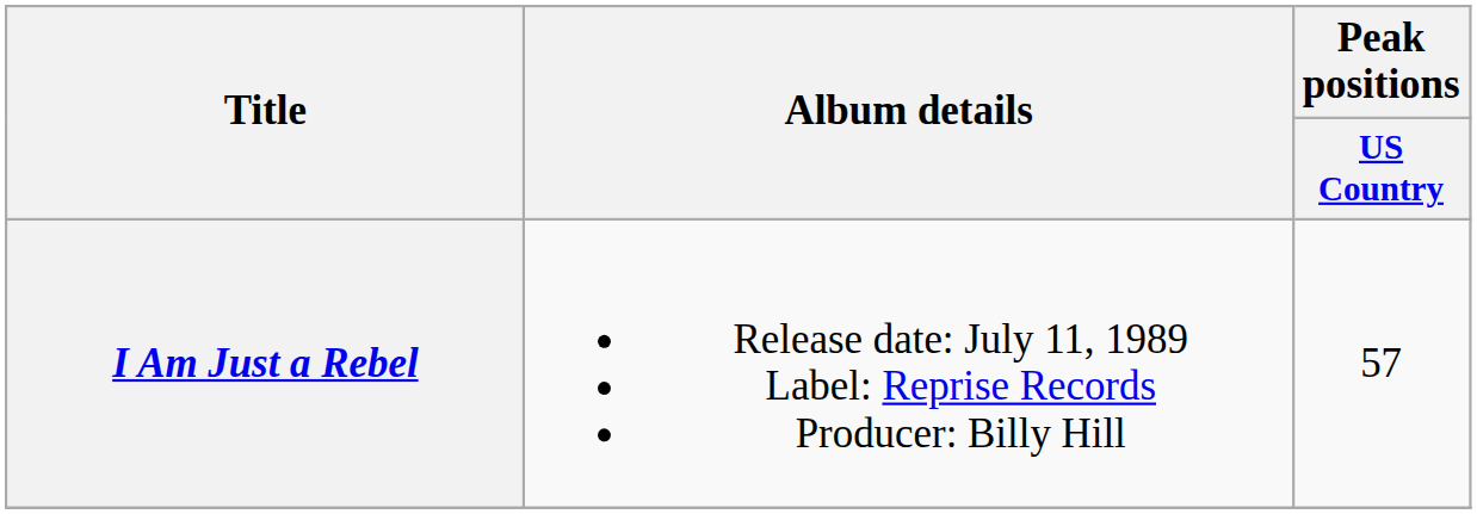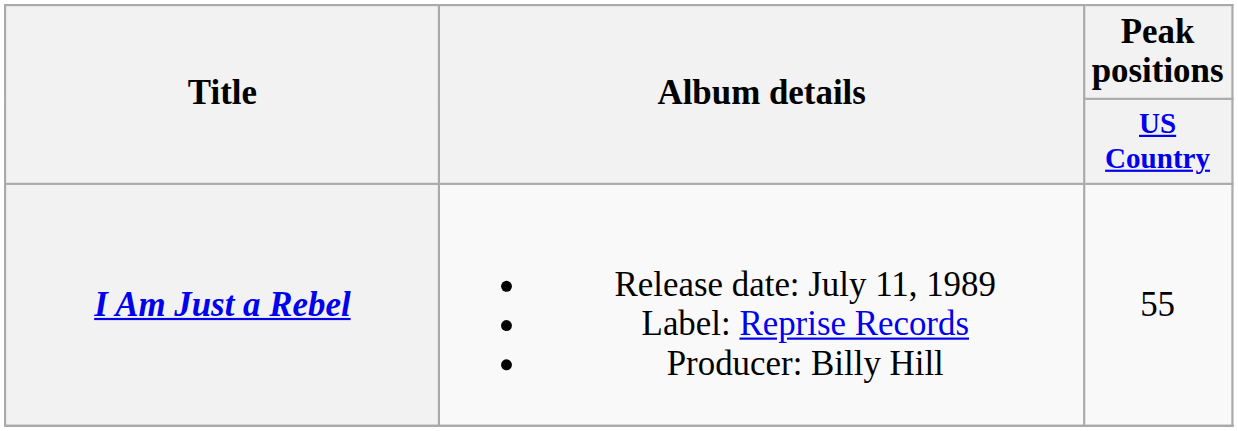I Am Just a Rebel | Peak positions / US Country: 57 -> 55
